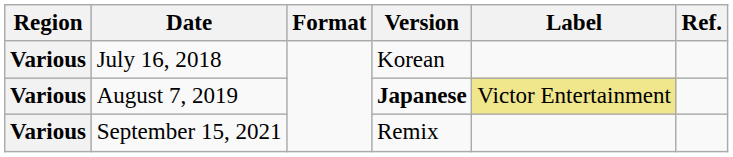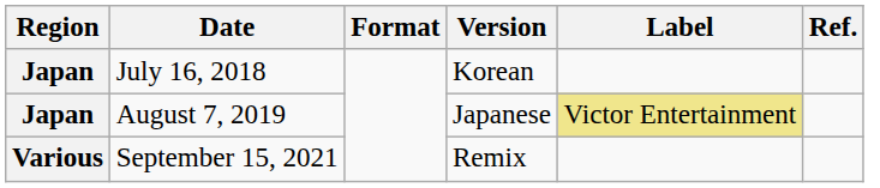July 16, 2018 | Region: Various -> Japan
August 7, 2019 | Region: Various -> Japan
August 7, 2019 | Version: bold -> normal
